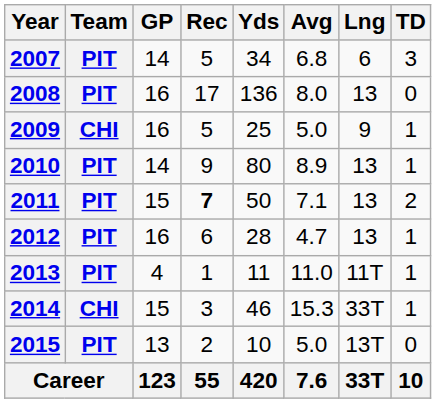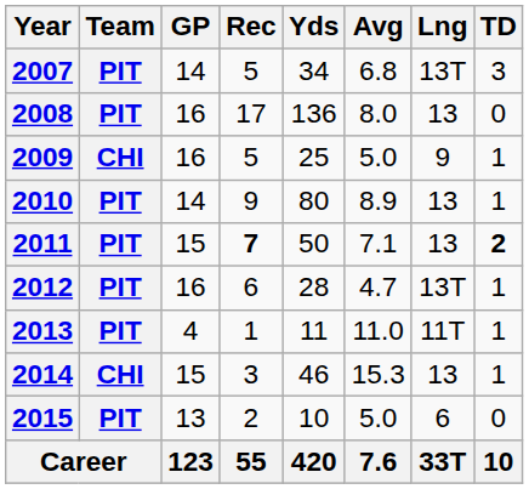2007 | Lng: 6 -> 13T
2011 | TD: normal -> bold
2012 | Lng: 13 -> 13T
2014 | Lng: 33T -> 13
2015 | Lng: 13T -> 6
